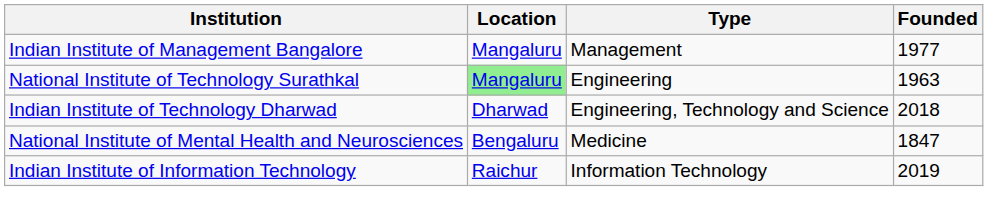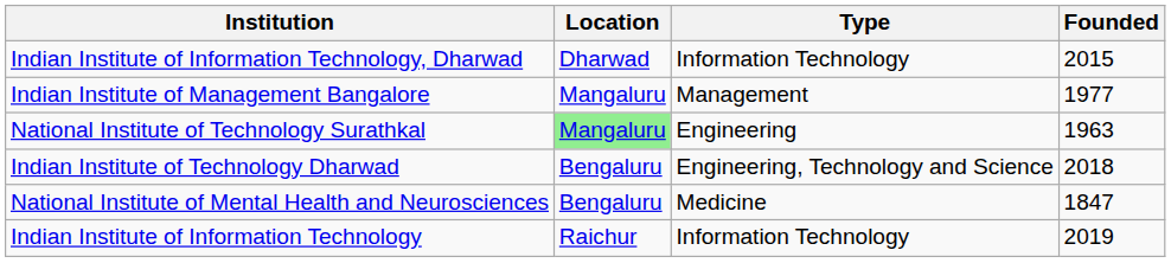+ row: Indian Institute of Information Technology, Dharwad | Dharwad | Information Technology | 2015
Indian Institute of Technology Dharwad | Location: Dharwad -> Bengaluru
